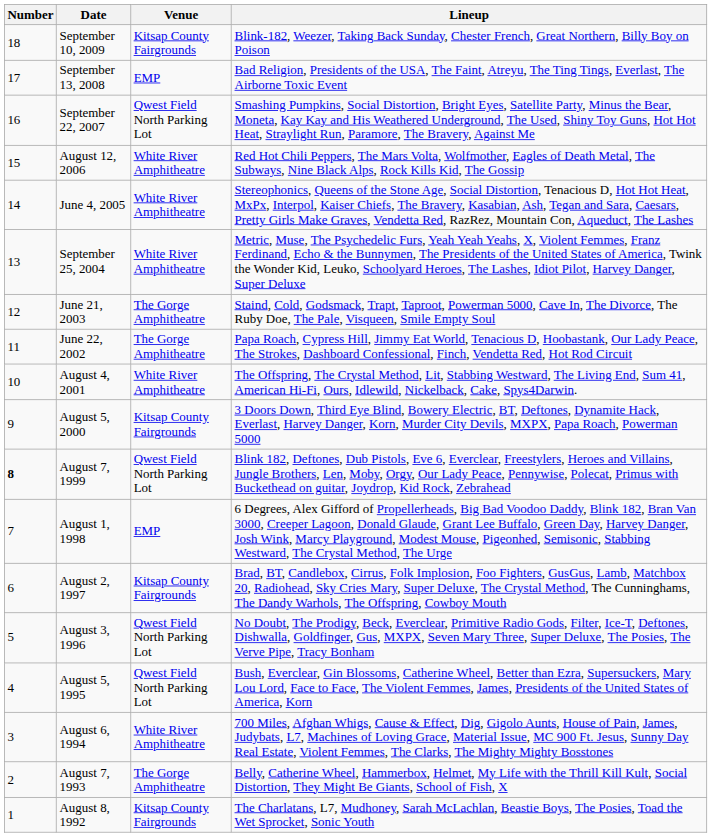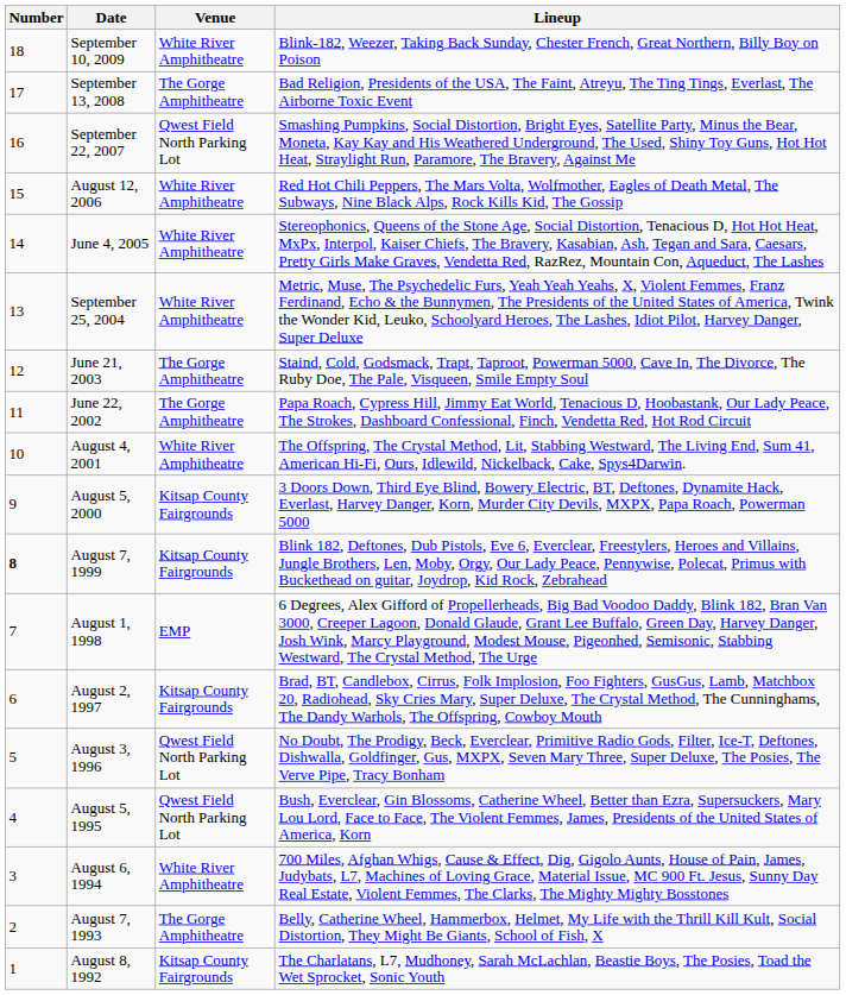September 10, 2009 | Venue: Kitsap County Fairgrounds -> White River Amphitheatre
September 13, 2008 | Venue: EMP -> The Gorge Amphitheatre
August 7, 1999 | Venue: Qwest Field North Parking Lot -> Kitsap County Fairgrounds
